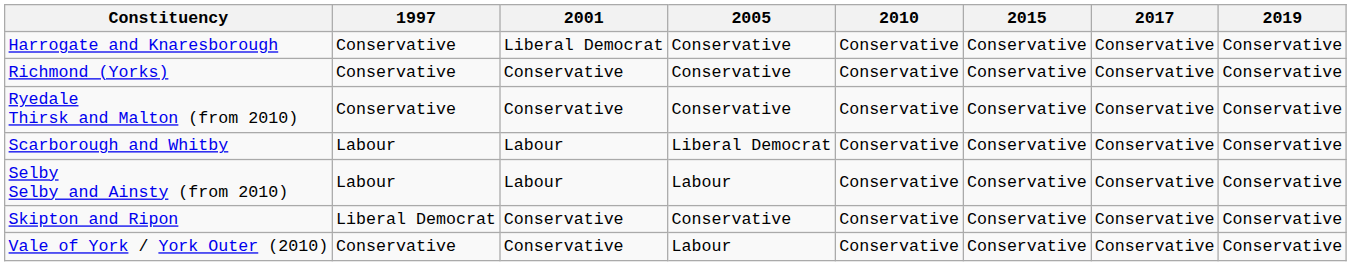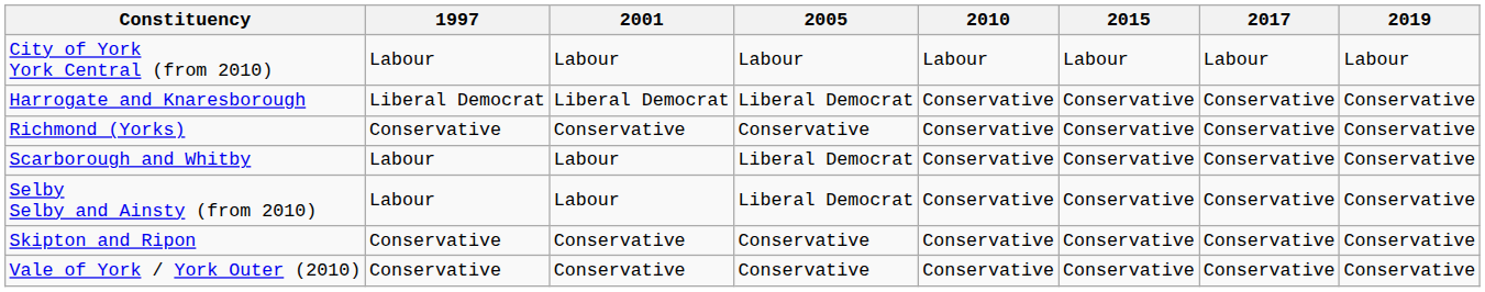+ row: City of York York Central (from 2010) | Labour | Labour | Labour | Labour | Labour | Labour | Labour
Harrogate and Knaresborough | 1997: Conservative -> Liberal Democrat
Harrogate and Knaresborough | 2005: Conservative -> Liberal Democrat
- row: Ryedale Thirsk and Malton (from 2010) | Conservative | Conservative | Conservative | Conservative | Conservative | Conservative | Conservative
Selby Selby and Ainsty (from 2010) | 2005: Labour -> Liberal Democrat
Skipton and Ripon | 1997: Liberal Democrat -> Conservative
Vale of York / York Outer (2010) | 2005: Labour -> Conservative
